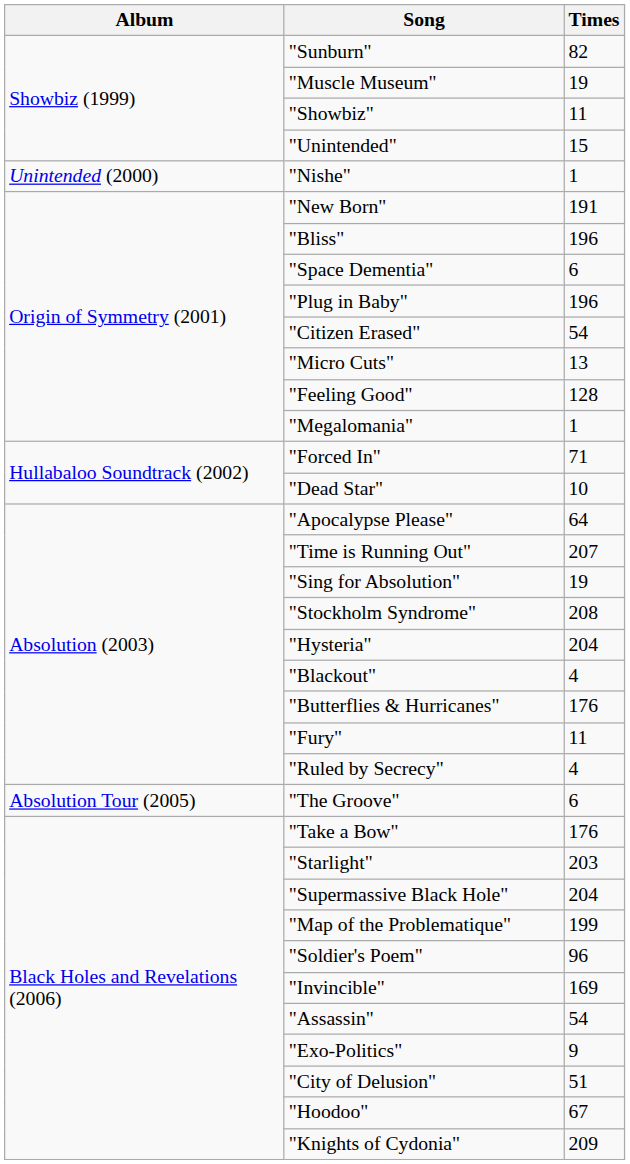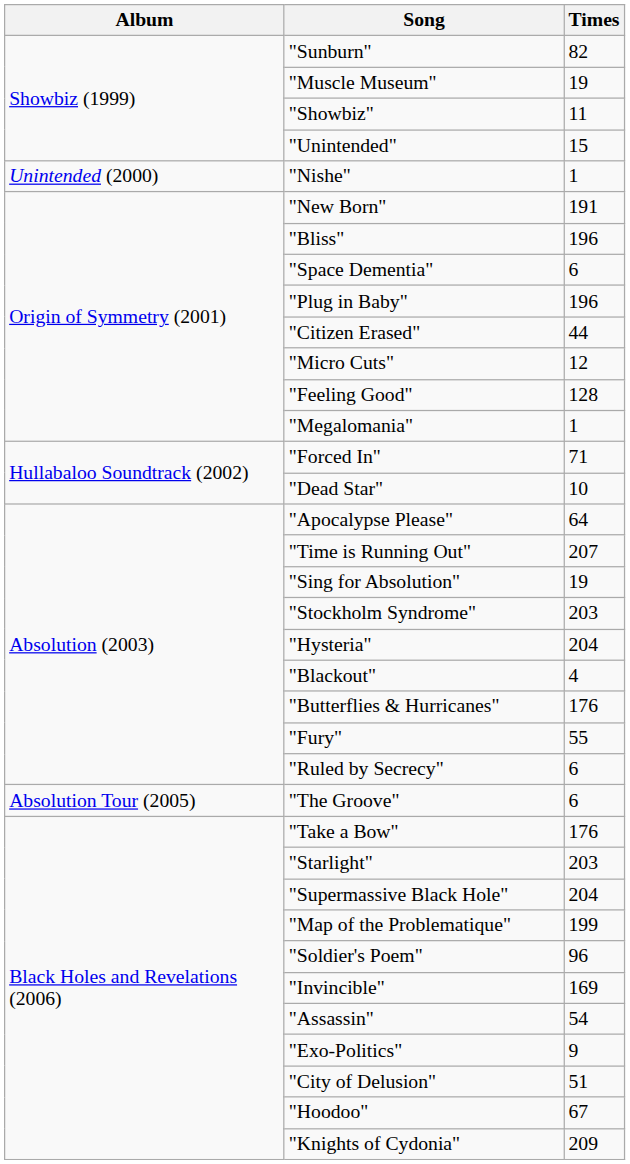"Citizen Erased" | Times: 54 -> 44
"Micro Cuts" | Times: 13 -> 12
"Stockholm Syndrome" | Times: 208 -> 203
"Fury" | Times: 11 -> 55
"Ruled by Secrecy" | Times: 4 -> 6
